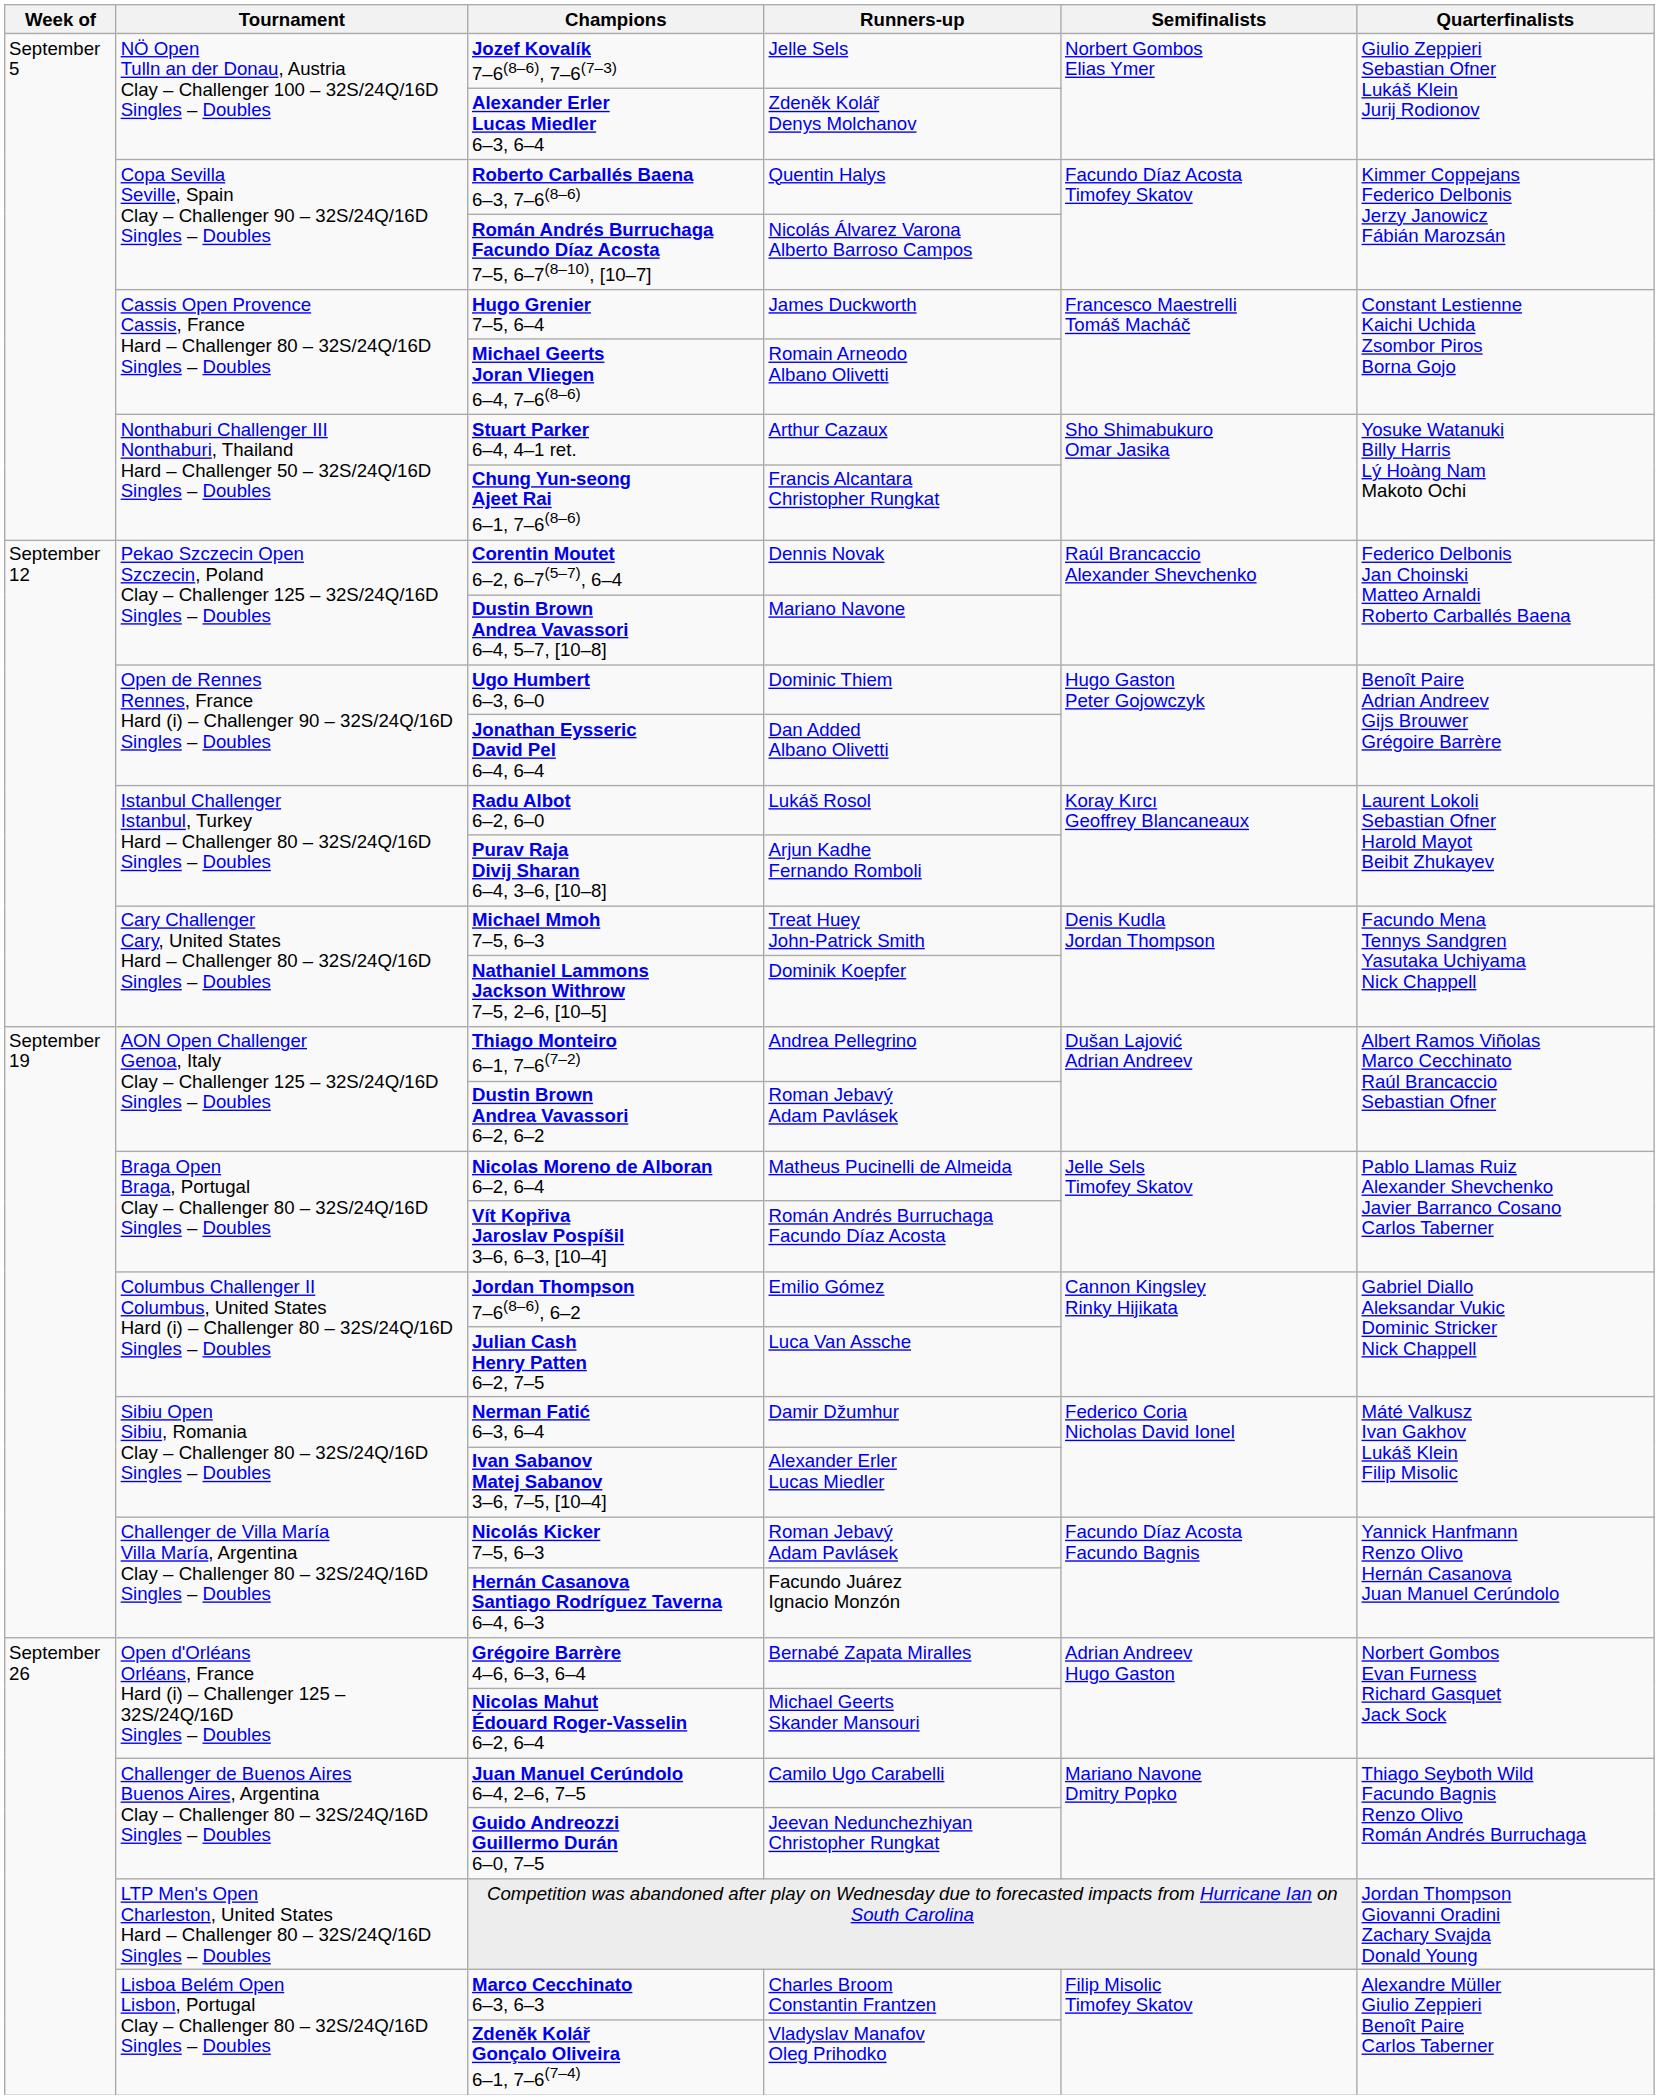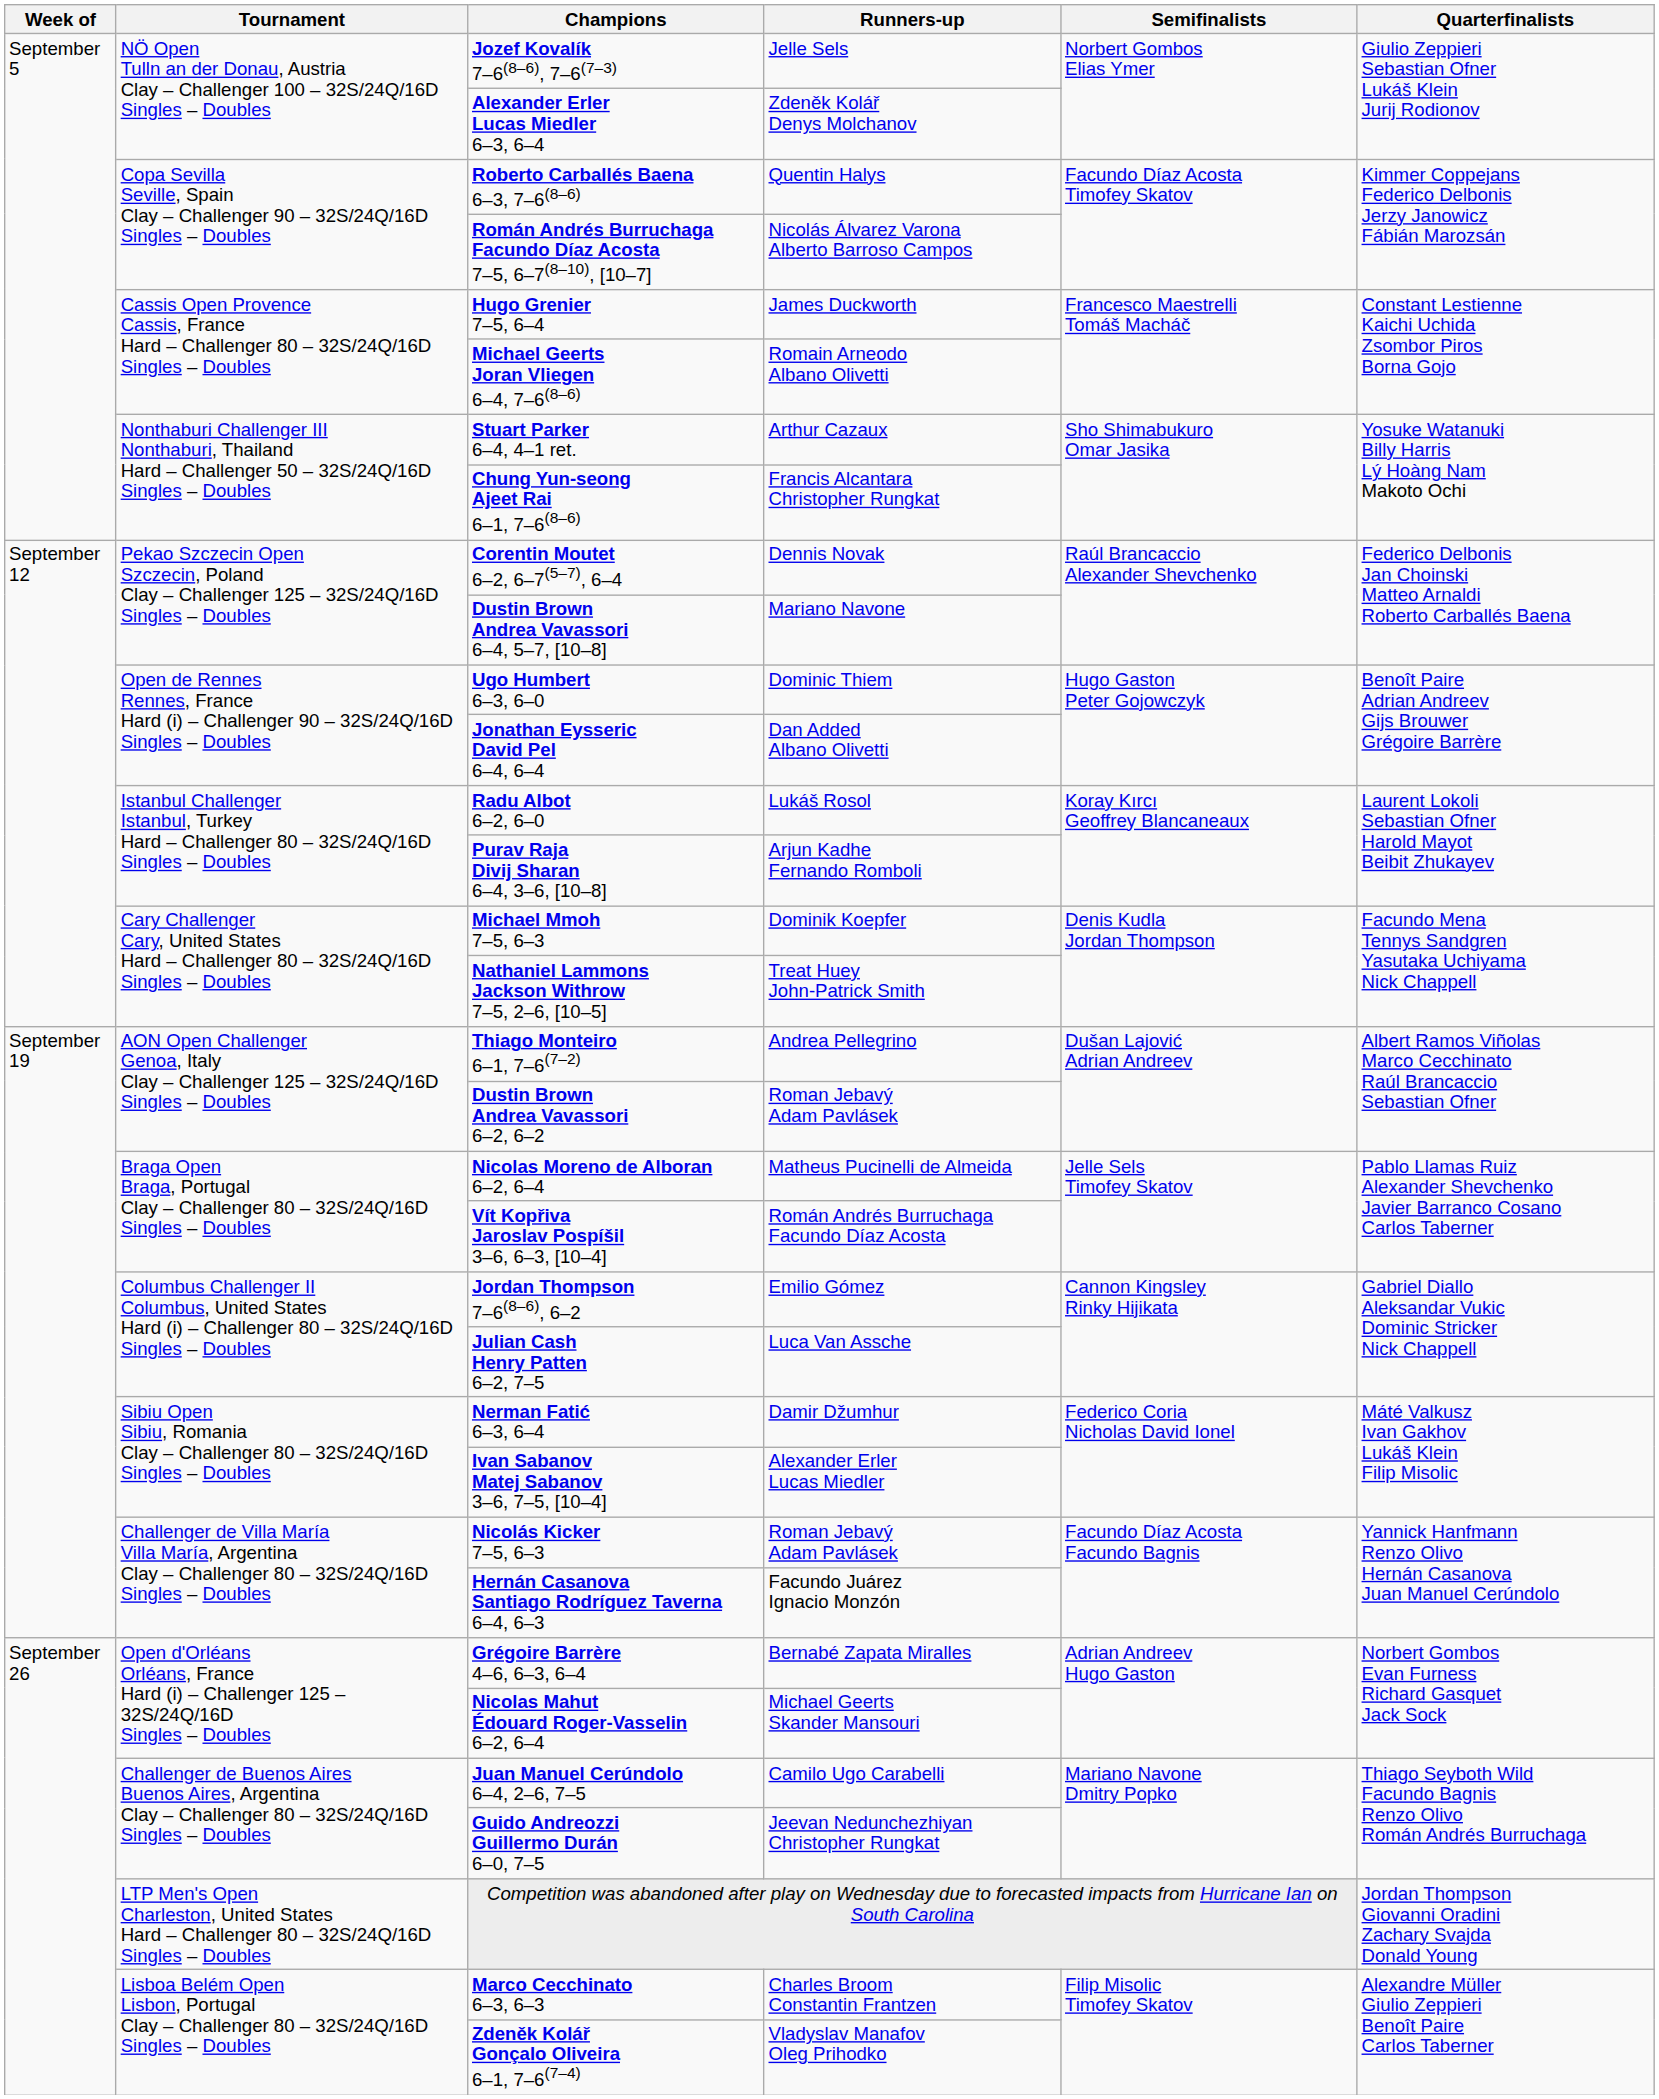Michael Mmoh 7–5, 6–3 | Runners-up: Treat Huey John-Patrick Smith -> Dominik Koepfer
Nathaniel Lammons Jackson Withrow 7–5, 2–6, [10–5] | Runners-up: Dominik Koepfer -> Treat Huey John-Patrick Smith
